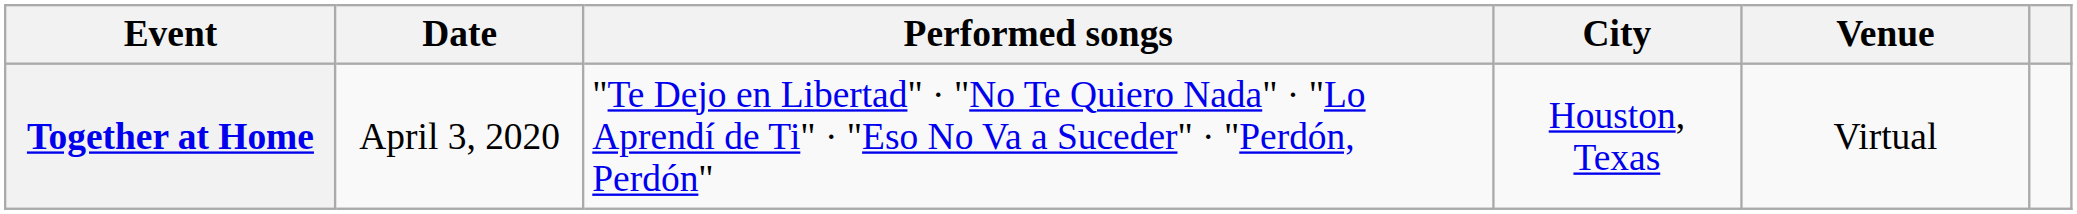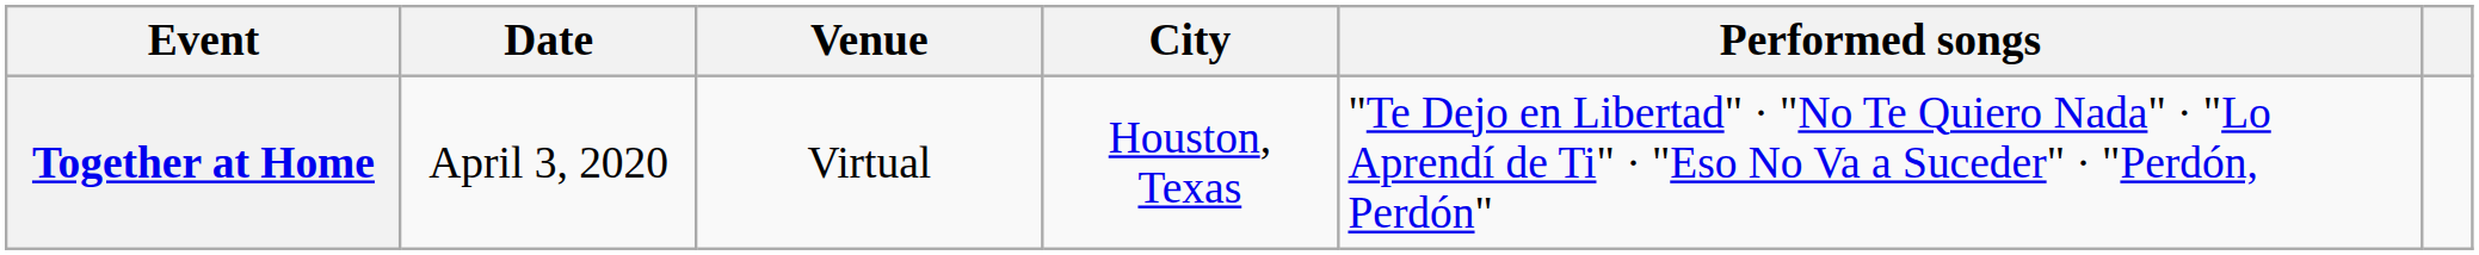columns swapped: Venue <-> Performed songs
